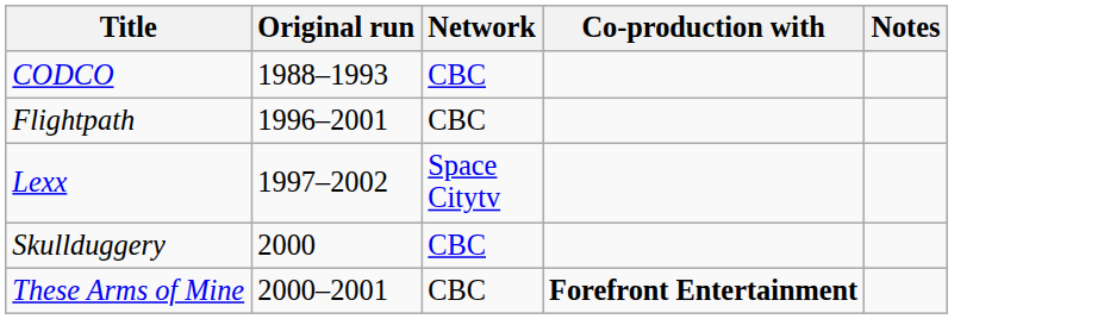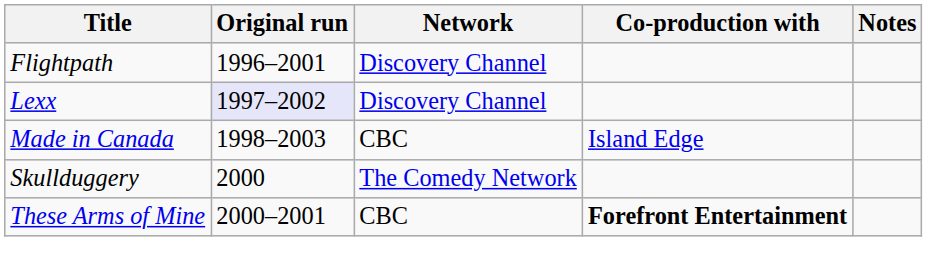- row: CODCO | 1988–1993 | CBC
Flightpath | Network: CBC -> Discovery Channel
Lexx | Original run: no background -> lavender background
Lexx | Network: Space Citytv -> Discovery Channel
+ row: Made in Canada | 1998–2003 | CBC | Island Edge
Skullduggery | Network: CBC -> The Comedy Network
